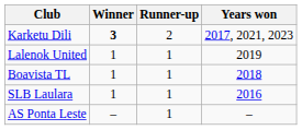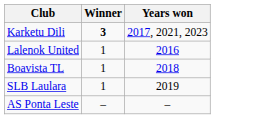- column: Runner-up | 2 | 1 | 1 | 1 | 1
Lalenok United | Years won: 2019 -> 2016
SLB Laulara | Years won: 2016 -> 2019
